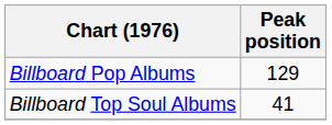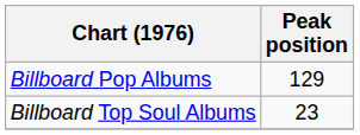Billboard Top Soul Albums | Peak position: 41 -> 23
